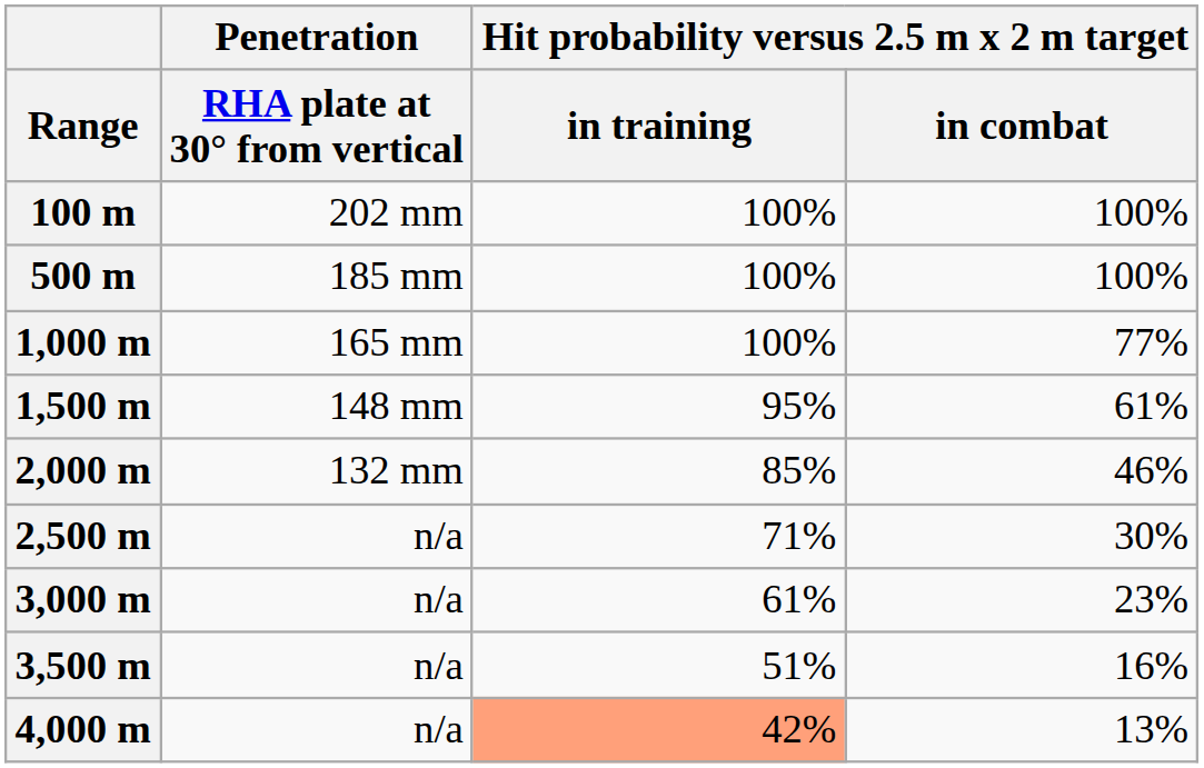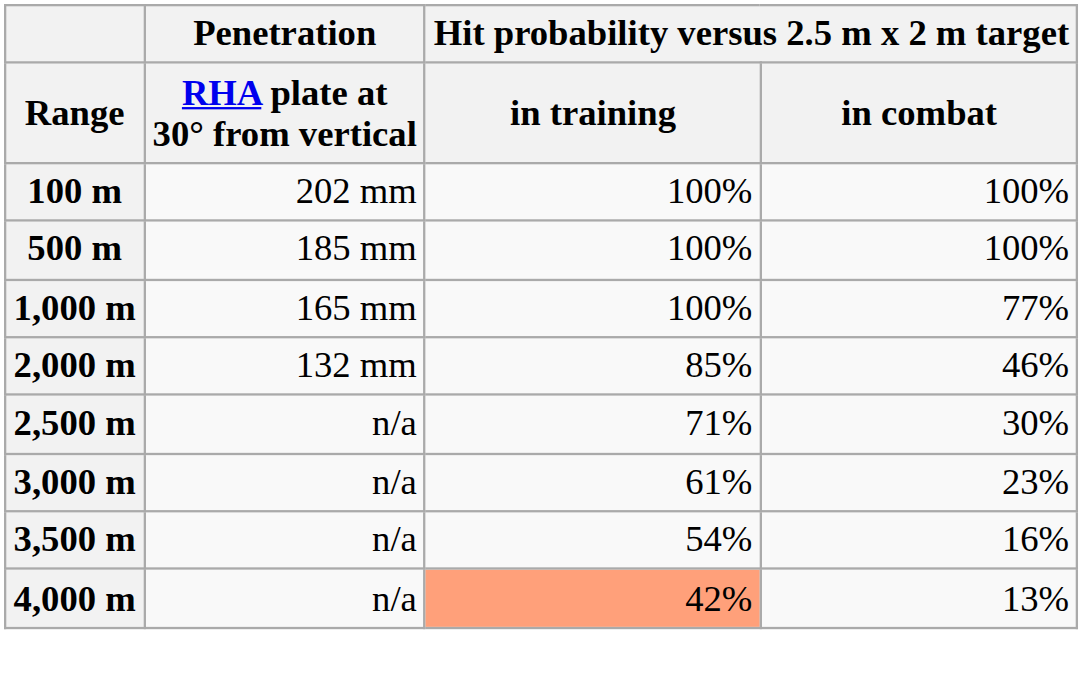- row: 1,500 m | 148 mm | 95% | 61%
3,500 m | Hit probability versus 2.5 m x 2 m target / in training: 51% -> 54%
